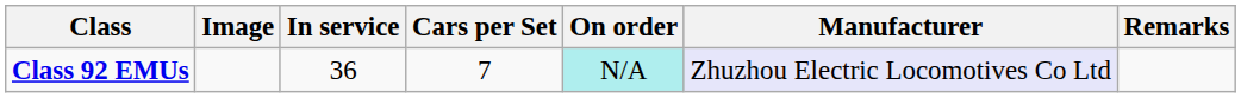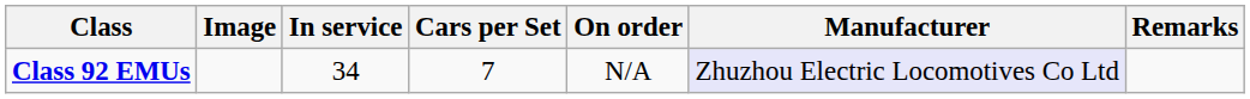Class 92 EMUs | In service: 36 -> 34
Class 92 EMUs | On order: paleturquoise background -> no background
